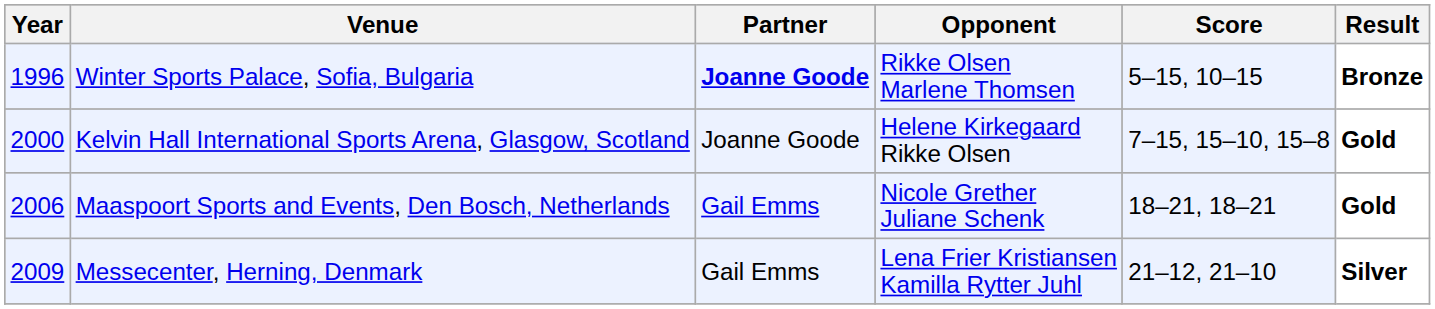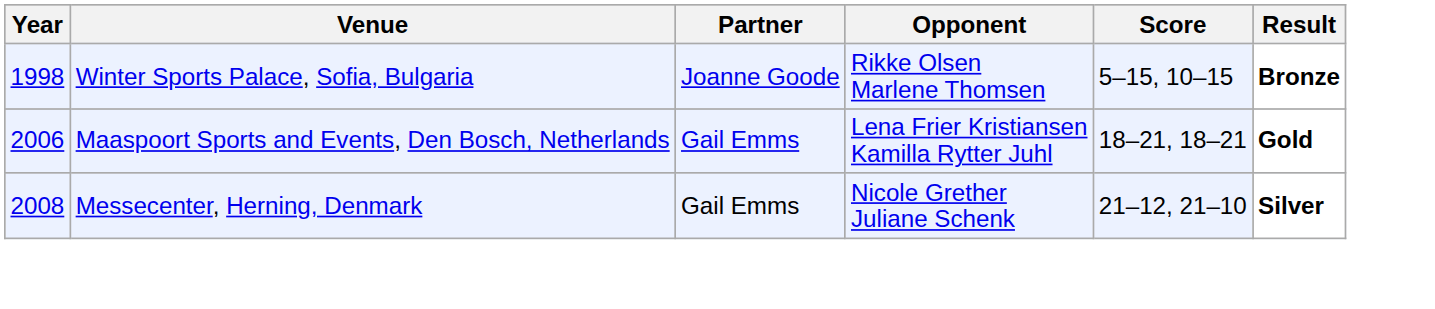Winter Sports Palace, Sofia, Bulgaria | Year: 1996 -> 1998
Winter Sports Palace, Sofia, Bulgaria | Partner: bold -> normal
- row: 2000 | Kelvin Hall International Sports Arena, Glasgow, Scotland | Joanne Goode | Helene Kirkegaard Rikke Olsen | 7–15, 15–10, 15–8 | Gold
Maaspoort Sports and Events, Den Bosch, Netherlands | Opponent: Nicole Grether Juliane Schenk -> Lena Frier Kristiansen Kamilla Rytter Juhl
Messecenter, Herning, Denmark | Year: 2009 -> 2008
Messecenter, Herning, Denmark | Opponent: Lena Frier Kristiansen Kamilla Rytter Juhl -> Nicole Grether Juliane Schenk
